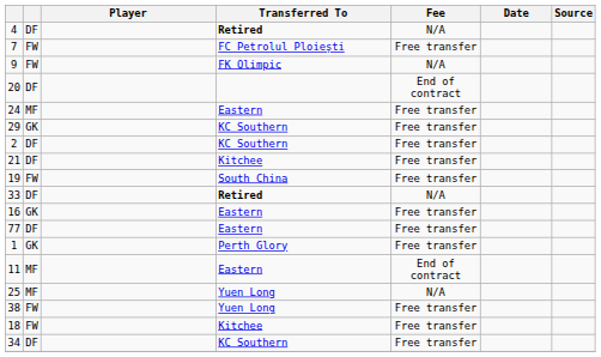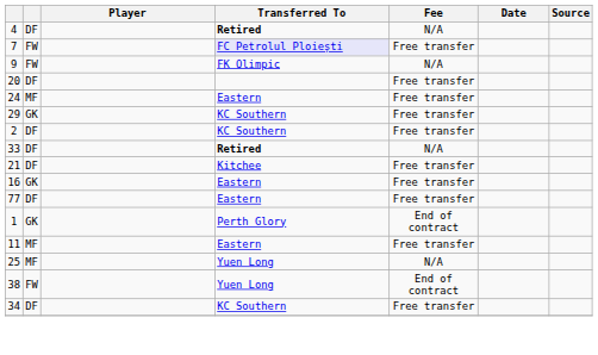7 | Transferred To: no background -> lavender background
20 | Fee: End of contract -> Free transfer
rows swapped: 21 <-> 33
- row: 19 | FW | South China | Free transfer
1 | Fee: Free transfer -> End of contract
11 | Fee: End of contract -> Free transfer
38 | Fee: Free transfer -> End of contract
- row: 18 | FW | Kitchee | Free transfer
